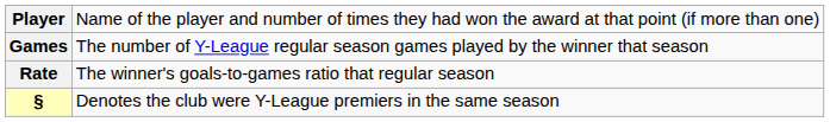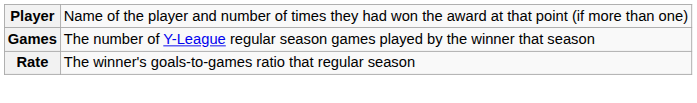- row: § | Denotes the club were Y-League premiers in the same season
